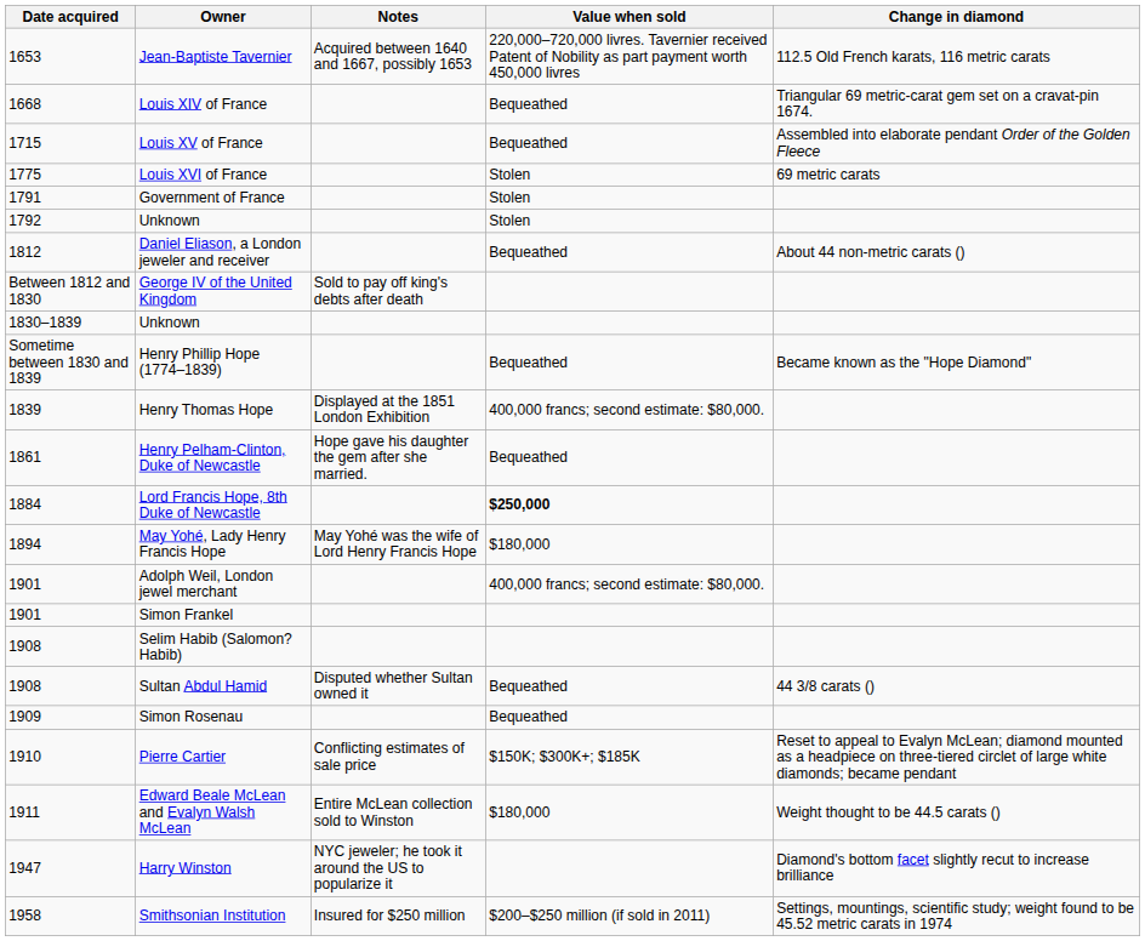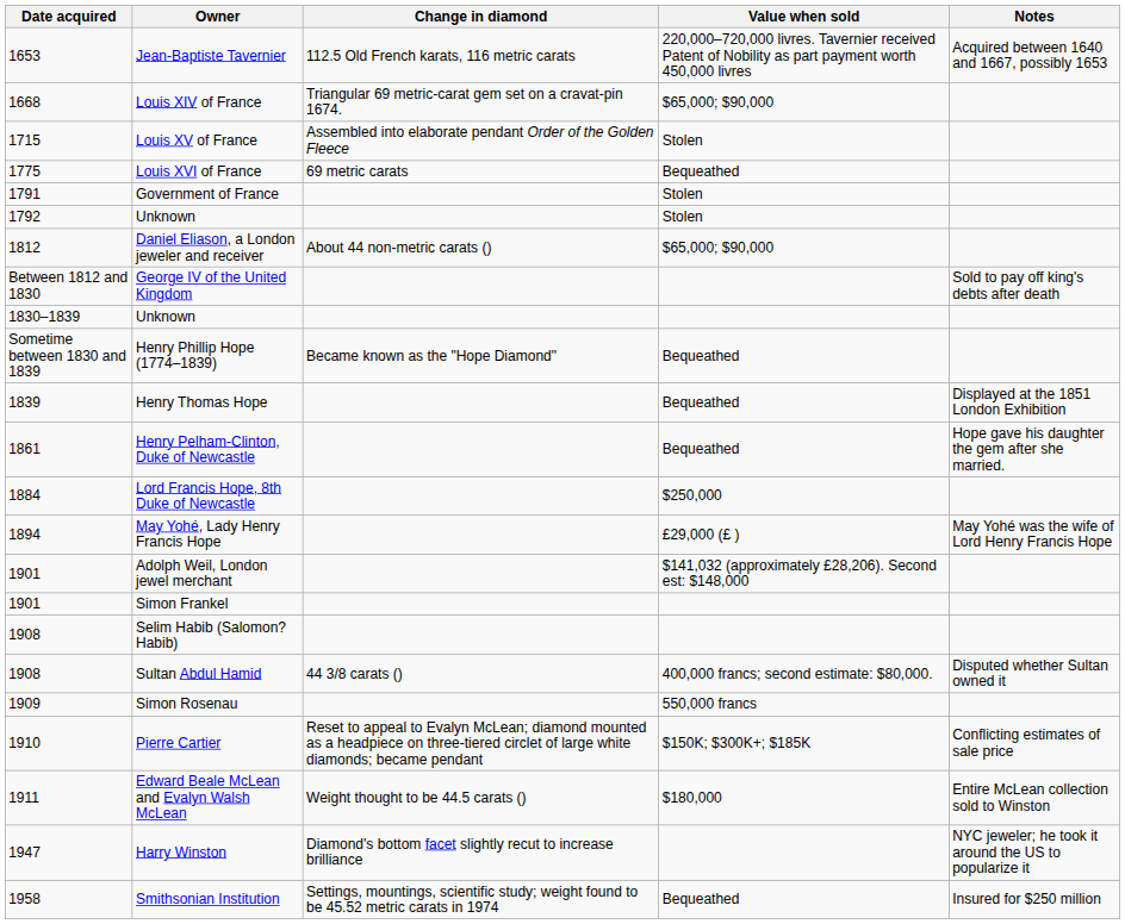columns swapped: Change in diamond <-> Notes
Louis XIV of France | Value when sold: Bequeathed -> $65,000; $90,000
Louis XV of France | Value when sold: Bequeathed -> Stolen
Louis XVI of France | Value when sold: Stolen -> Bequeathed
Daniel Eliason, a London jeweler and receiver | Value when sold: Bequeathed -> $65,000; $90,000
Henry Thomas Hope | Value when sold: 400,000 francs; second estimate: $80,000. -> Bequeathed
Lord Francis Hope, 8th Duke of Newcastle | Value when sold: bold -> normal
May Yohé, Lady Henry Francis Hope | Value when sold: $180,000 -> £29,000 (£ )
Adolph Weil, London jewel merchant | Value when sold: 400,000 francs; second estimate: $80,000. -> $141,032 (approximately £28,206). Second est: $148,000
Sultan Abdul Hamid | Value when sold: Bequeathed -> 400,000 francs; second estimate: $80,000.
Simon Rosenau | Value when sold: Bequeathed -> 550,000 francs
Smithsonian Institution | Value when sold: $200–$250 million (if sold in 2011) -> Bequeathed
